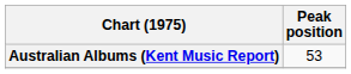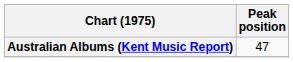Australian Albums (Kent Music Report) | Peak position: 53 -> 47
